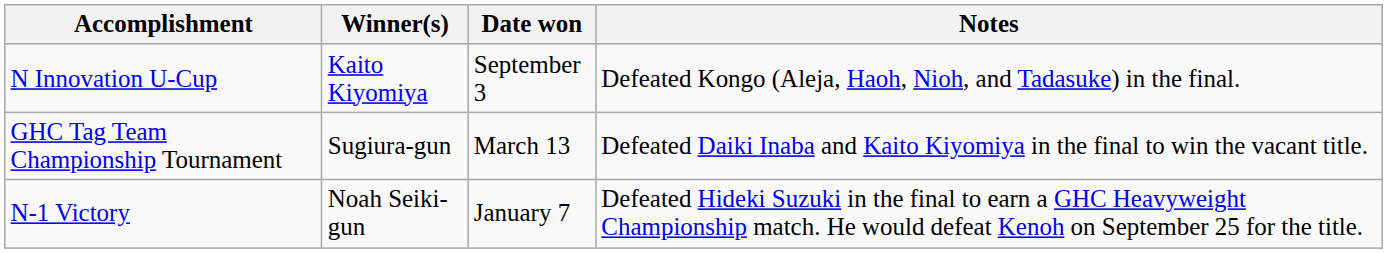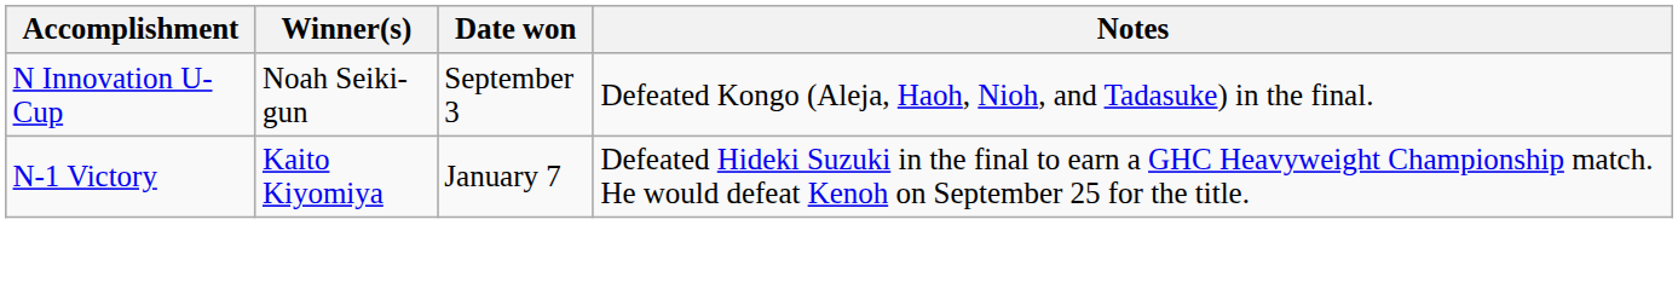N Innovation U-Cup | Winner(s): Kaito Kiyomiya -> Noah Seiki-gun
- row: GHC Tag Team Championship Tournament | Sugiura-gun | March 13 | Defeated Daiki Inaba and Kaito Kiyomiya in the final to win the vacant title.
N-1 Victory | Winner(s): Noah Seiki-gun -> Kaito Kiyomiya
